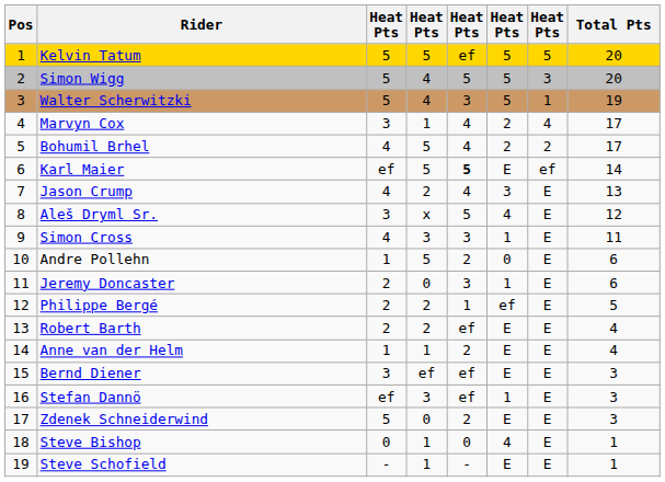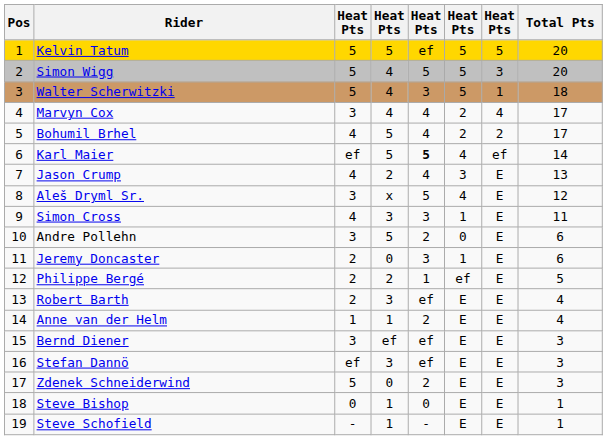Walter Scherwitzki | Total Pts: 19 -> 18
Marvyn Cox | column 4: 1 -> 4
Karl Maier | column 6: E -> 4
Andre Pollehn | column 3: 1 -> 3
Robert Barth | column 4: 2 -> 3
Stefan Dannö | column 6: 1 -> E
Steve Bishop | column 6: 4 -> E
